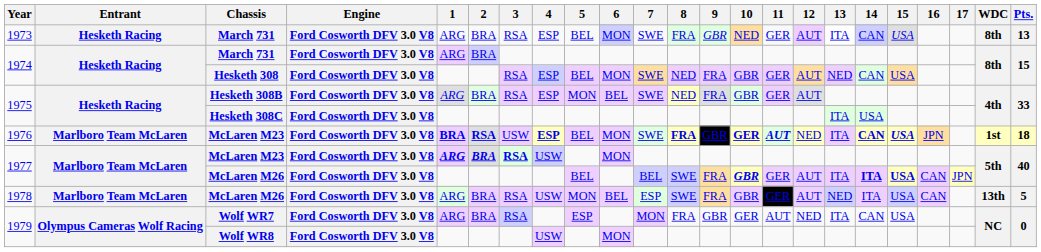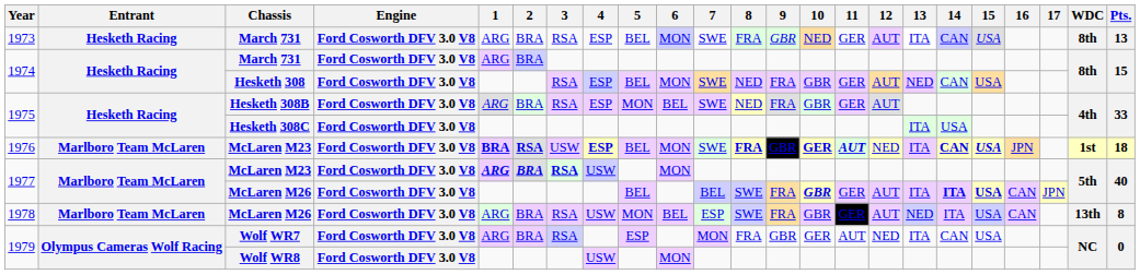1978 / McLaren M26 | Pts.: 5 -> 8
